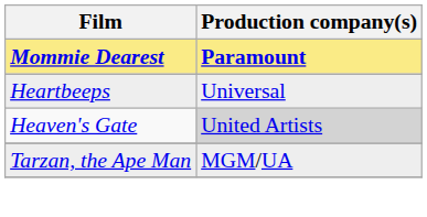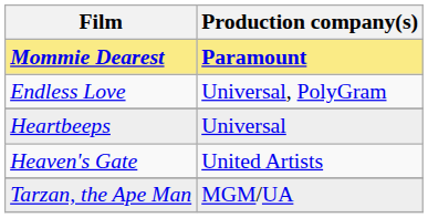+ row: Endless Love | Universal, PolyGram
Heaven's Gate | Production company(s): lightgrey background -> no background
